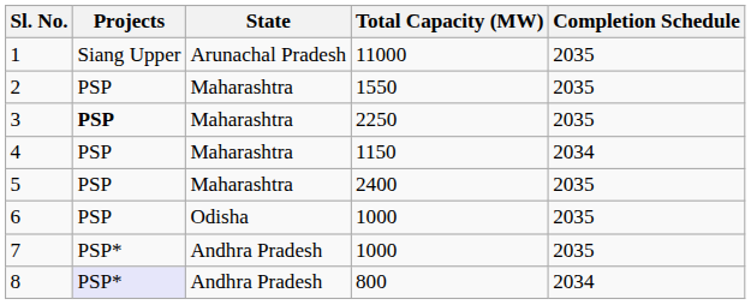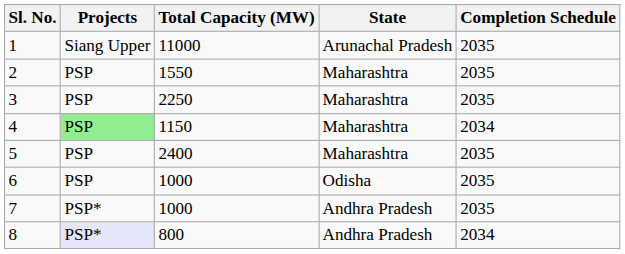columns swapped: State <-> Total Capacity (MW)
3 | Projects: bold -> normal
4 | Projects: no background -> lightgreen background
